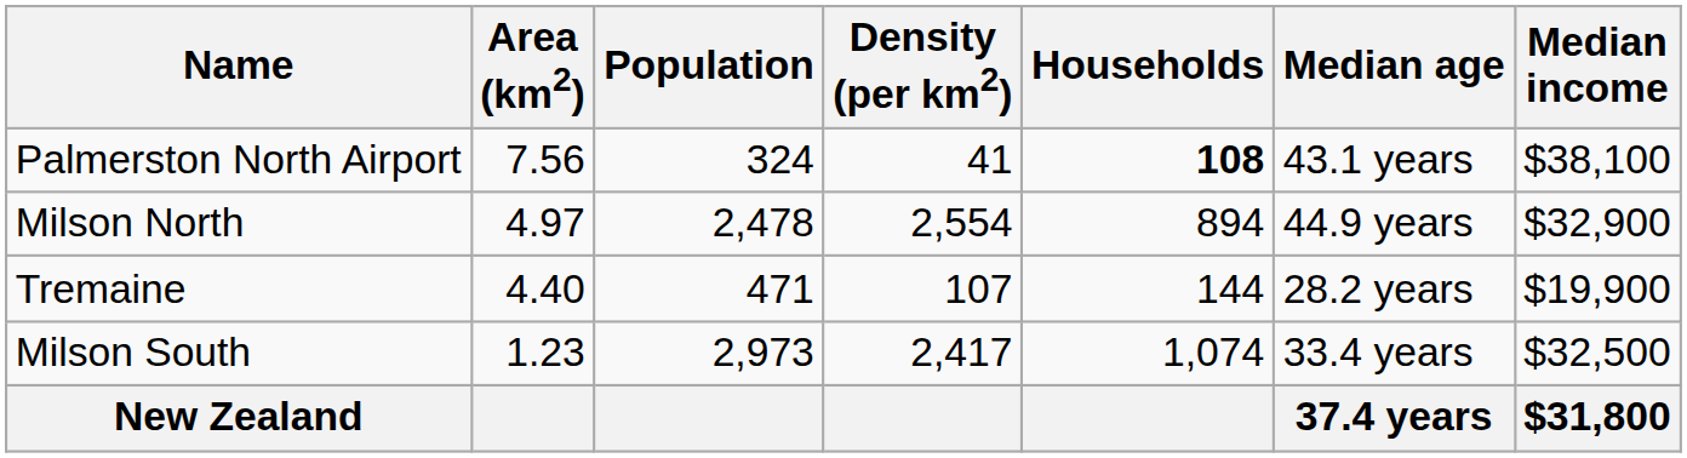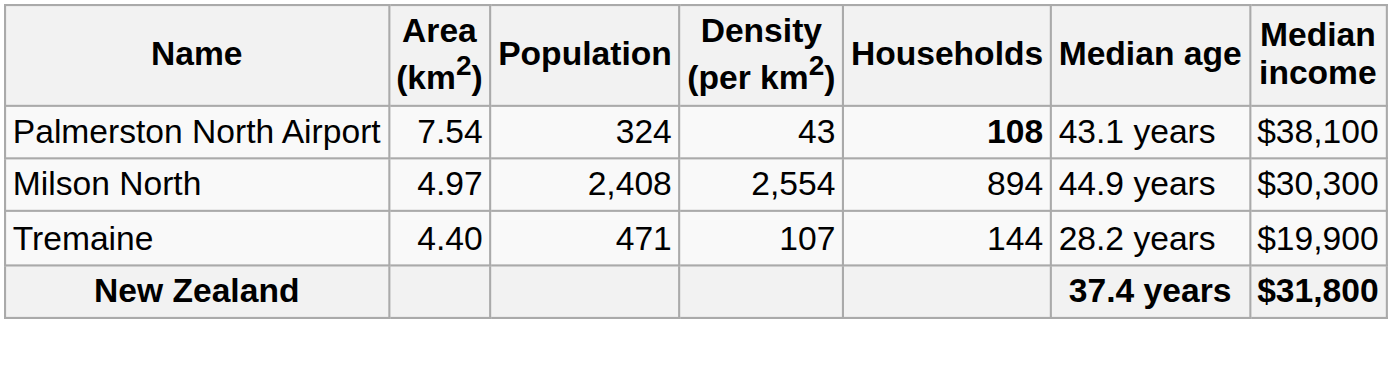Palmerston North Airport | Area (km2): 7.56 -> 7.54
Palmerston North Airport | Density (per km2): 41 -> 43
Milson North | Population: 2,478 -> 2,408
Milson North | Median income: $32,900 -> $30,300
- row: Milson South | 1.23 | 2,973 | 2,417 | 1,074 | 33.4 years | $32,500
